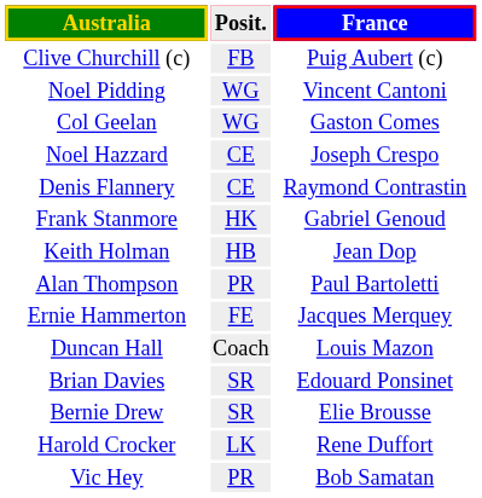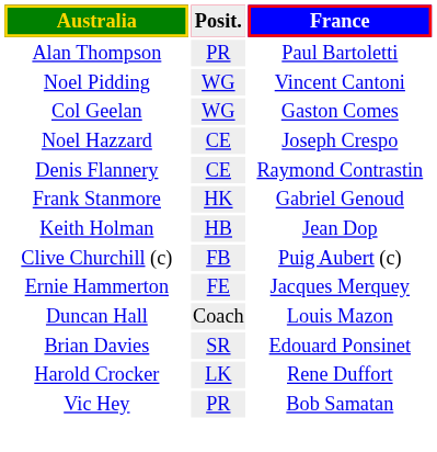rows swapped: Clive Churchill (c) <-> Alan Thompson
- row: Bernie Drew | SR | Elie Brousse
